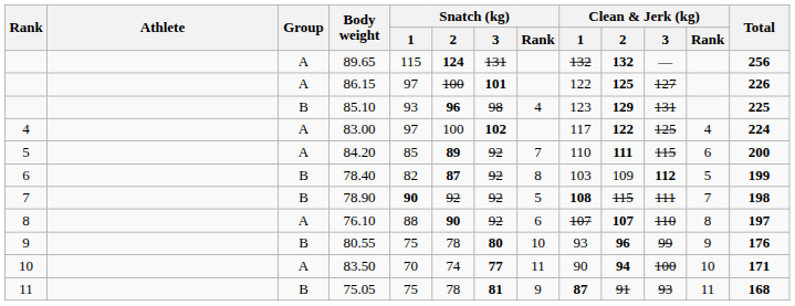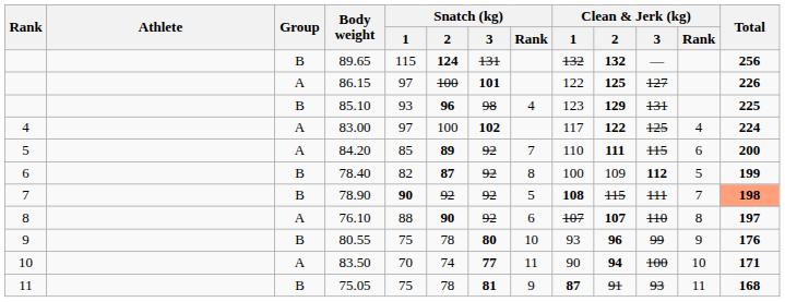89.65 | Group: A -> B
78.40 | Clean & Jerk (kg) / 1: 103 -> 100
78.90 | Total: no background -> lightsalmon background
